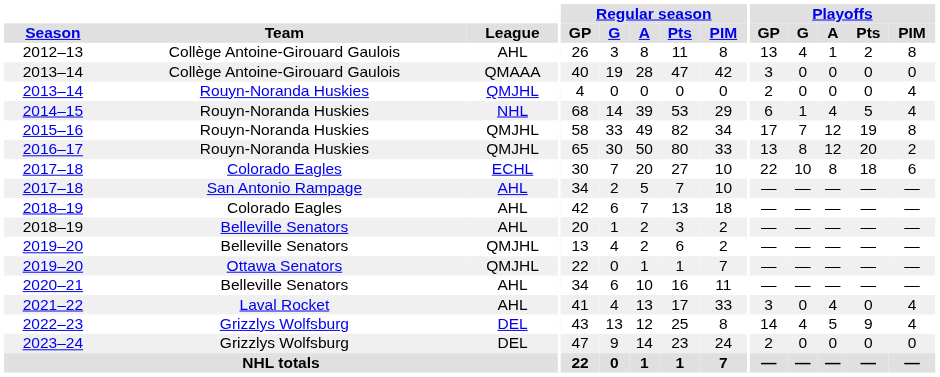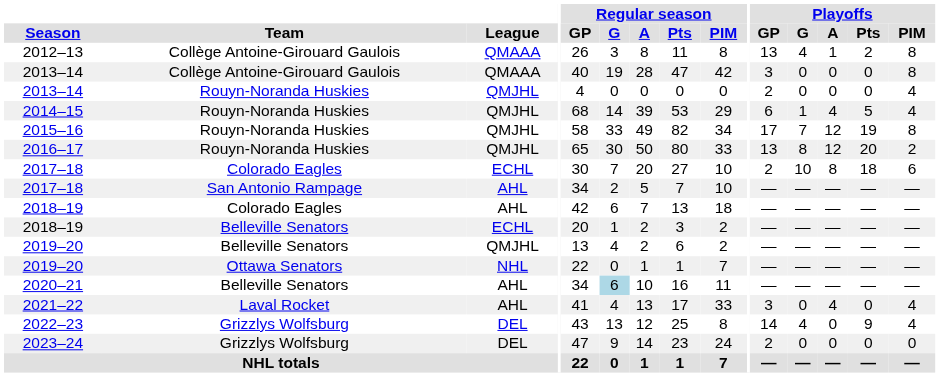2012–13 | League: AHL -> QMAAA
2013–14 / Collège Antoine-Girouard Gaulois | Playoffs / PIM: 0 -> 8
2014–15 | League: NHL -> QMJHL
2017–18 / Colorado Eagles | Playoffs / GP: 22 -> 2
2018–19 / Belleville Senators | League: AHL -> ECHL
2019–20 / Ottawa Senators | League: QMJHL -> NHL
2020–21 | Regular season / G: no background -> lightblue background
2022–23 | Playoffs / A: 5 -> 0
